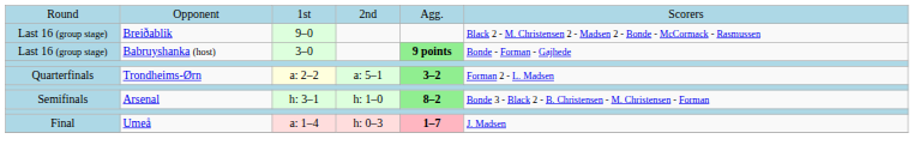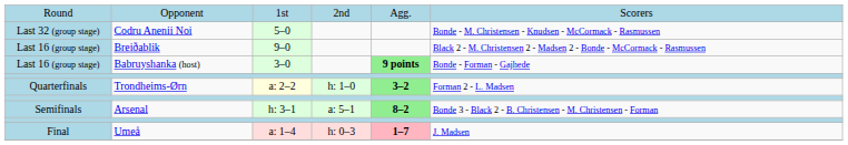+ row: Last 32 (group stage) | Codru Anenii Noi | 5–0 | Bonde - M. Christensen - Knudsen - McCormack - Rasmussen
Trondheims-Ørn | column 4: a: 5–1 -> h: 1–0
Arsenal | column 4: h: 1–0 -> a: 5–1
